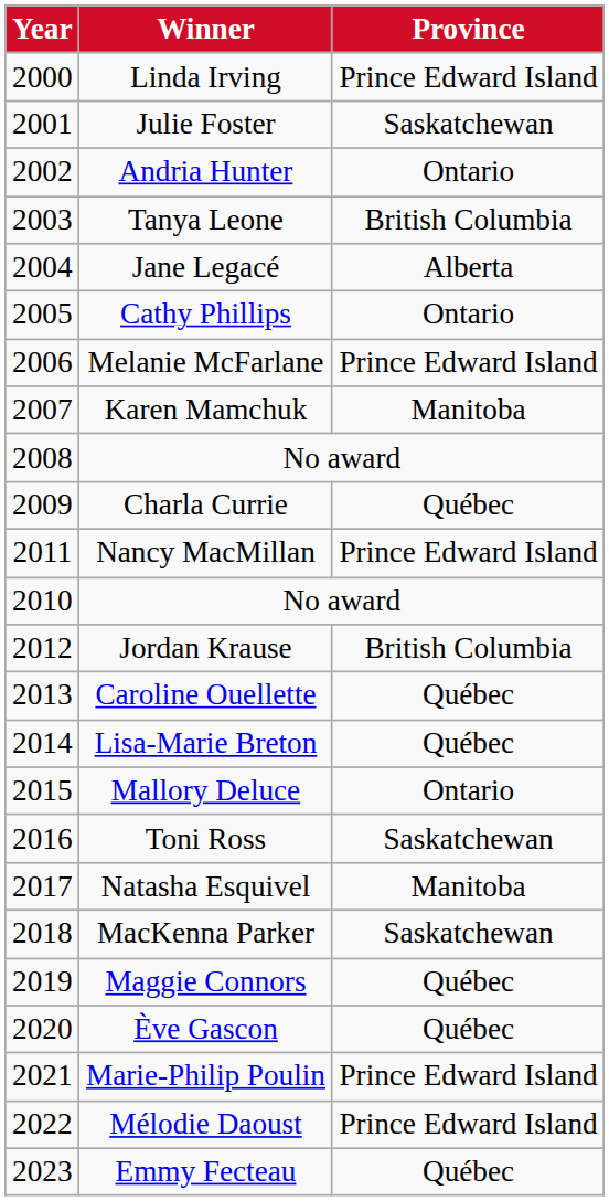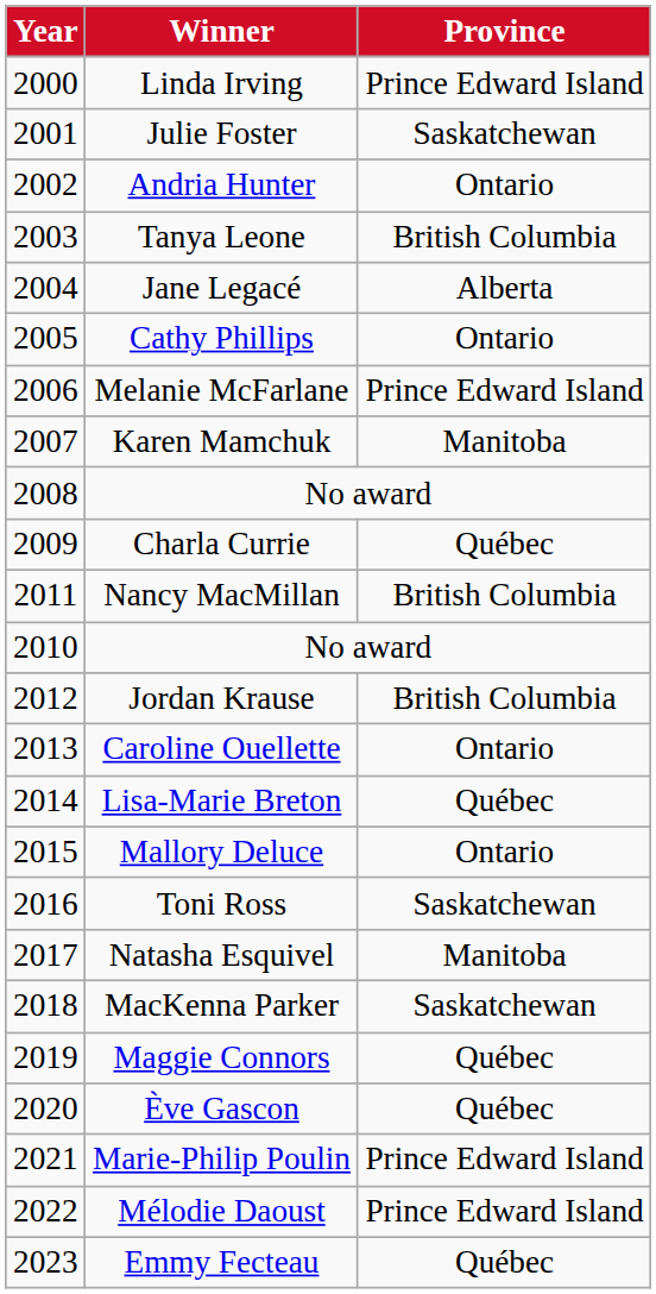Nancy MacMillan | Province: Prince Edward Island -> British Columbia
Caroline Ouellette | Province: Québec -> Ontario
